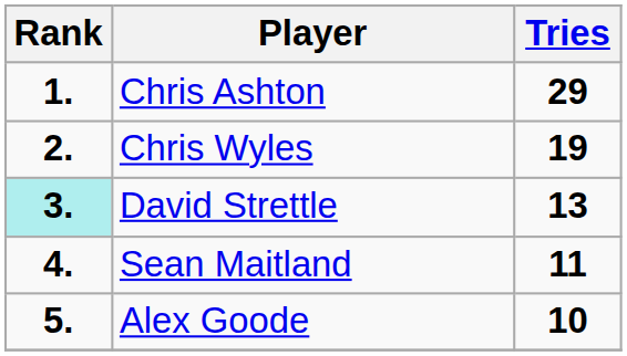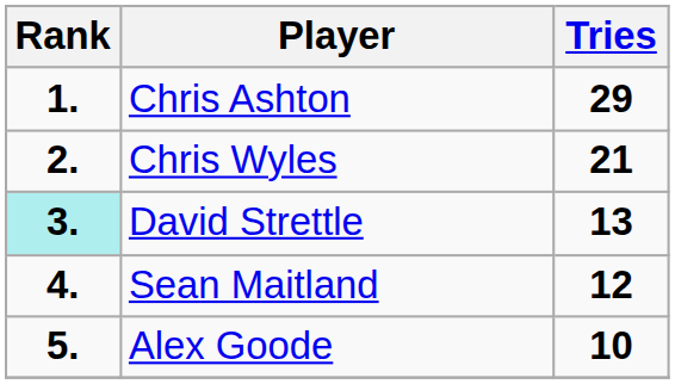Chris Wyles | Tries: 19 -> 21
Sean Maitland | Tries: 11 -> 12
